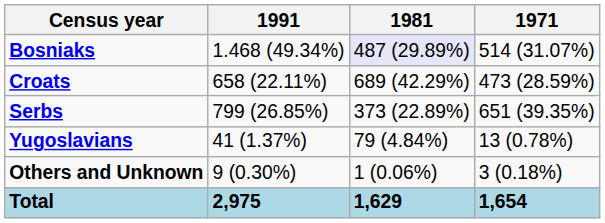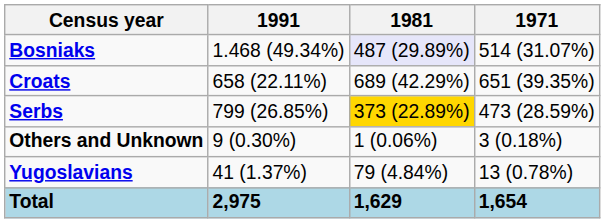Croats | 1971: 473 (28.59%) -> 651 (39.35%)
Serbs | 1981: no background -> gold background
Serbs | 1971: 651 (39.35%) -> 473 (28.59%)
rows swapped: Yugoslavians <-> Others and Unknown
